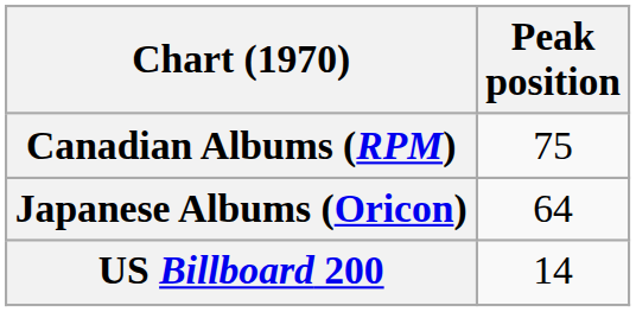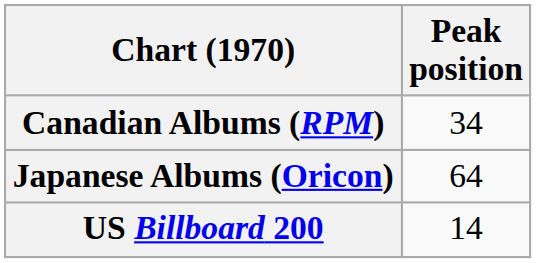Canadian Albums (RPM) | Peak position: 75 -> 34
